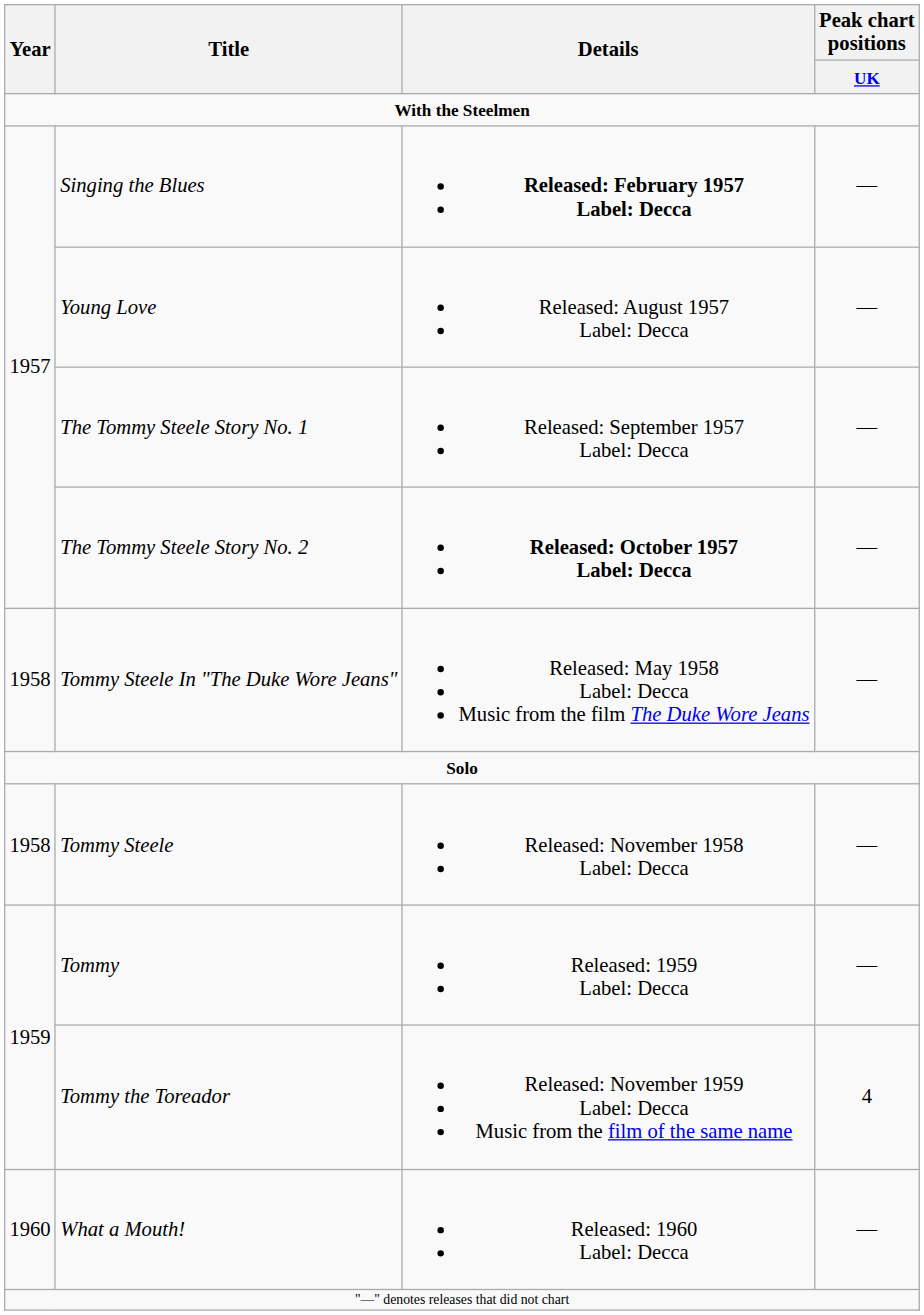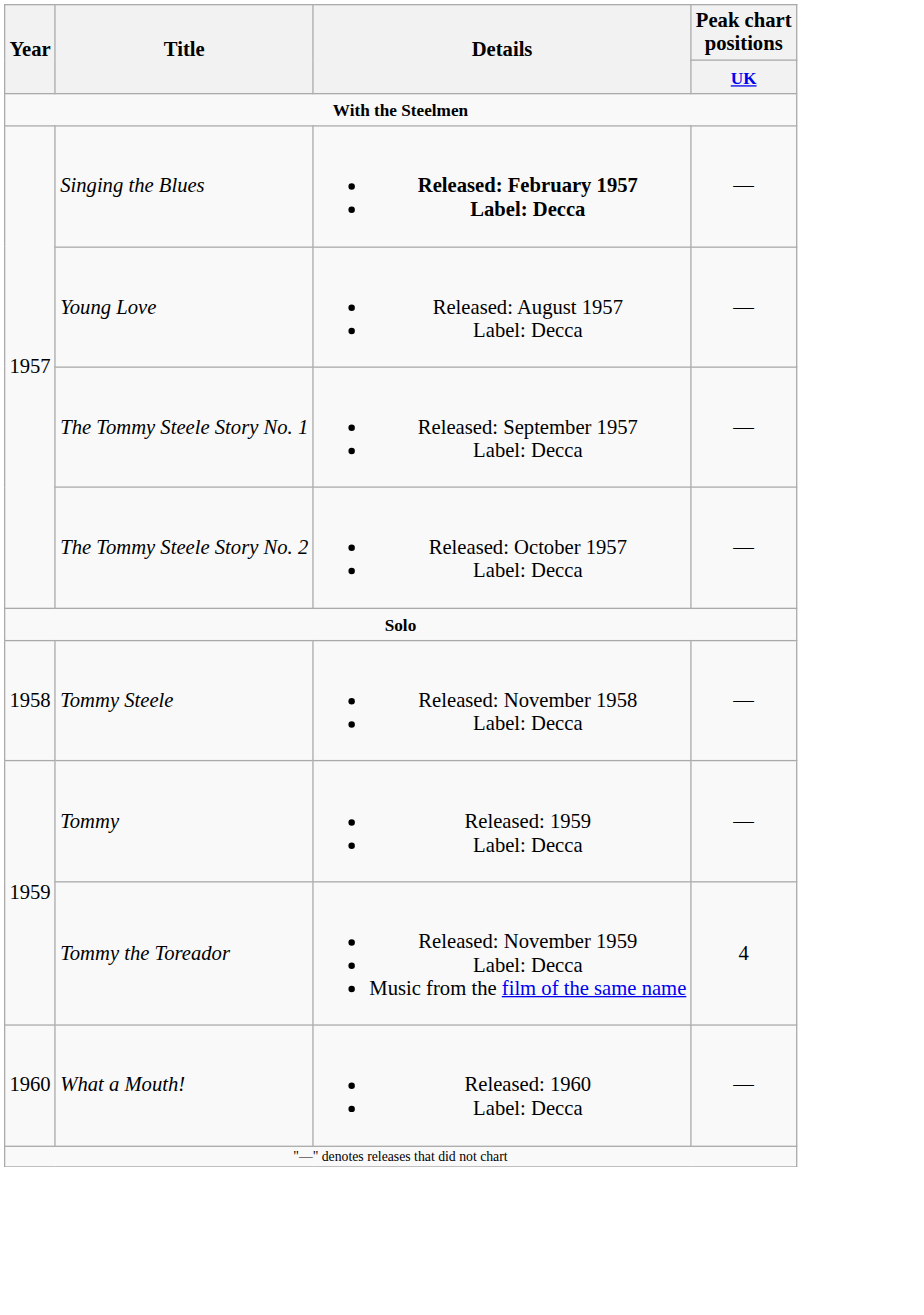The Tommy Steele Story No. 2 | Details: bold -> normal
- row: 1958 | Tommy Steele In "The Duke Wore Jeans" | Released: May 1958 Label: Decca Music from the film The Duke Wore Jeans | —
